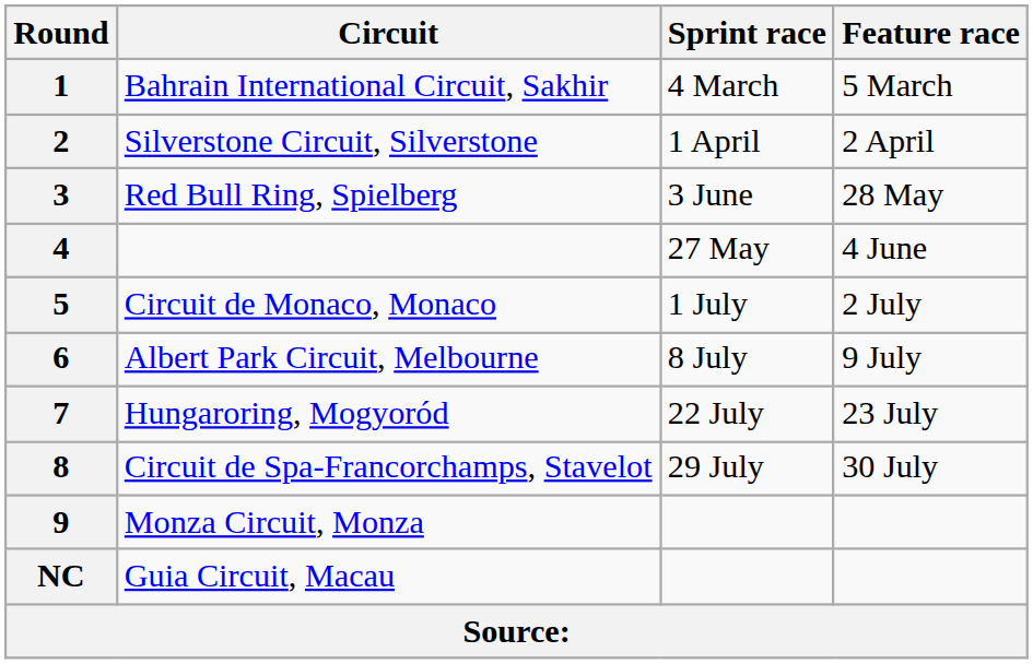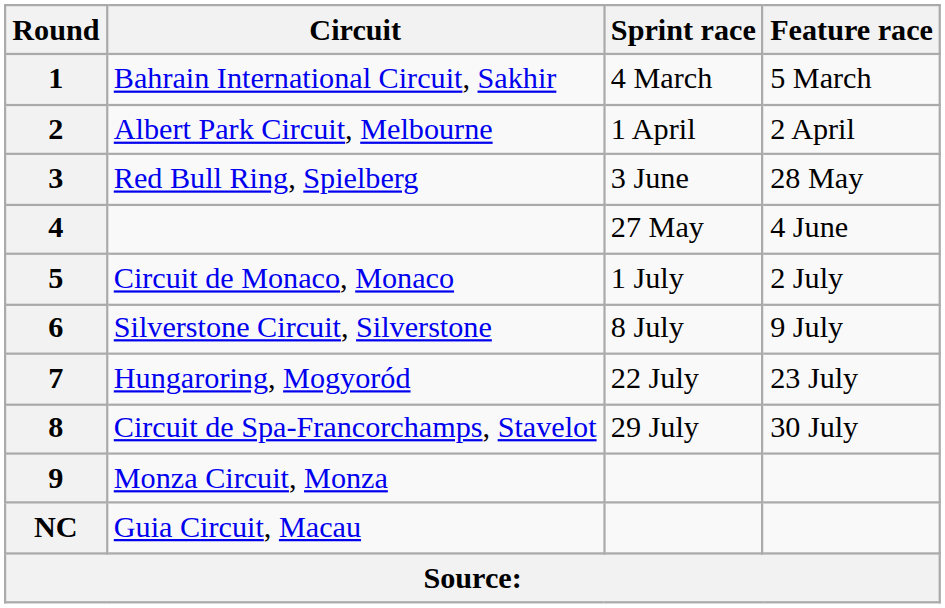2 | Circuit: Silverstone Circuit, Silverstone -> Albert Park Circuit, Melbourne
6 | Circuit: Albert Park Circuit, Melbourne -> Silverstone Circuit, Silverstone
